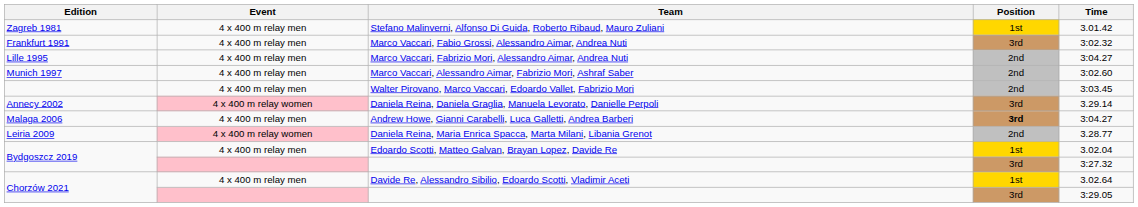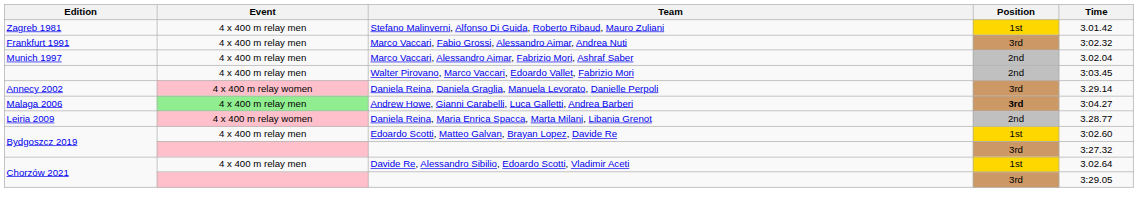- row: Lille 1995 | 4 x 400 m relay men | Marco Vaccari, Fabrizio Mori, Alessandro Aimar, Andrea Nuti | 2nd | 3:04.27
Marco Vaccari, Alessandro Aimar, Fabrizio Mori, Ashraf Saber | Time: 3:02.60 -> 3.02.04
Andrew Howe, Gianni Carabelli, Luca Galletti, Andrea Barberi | Event: no background -> lightgreen background
Edoardo Scotti, Matteo Galvan, Brayan Lopez, Davide Re | Time: 3.02.04 -> 3:02.60
